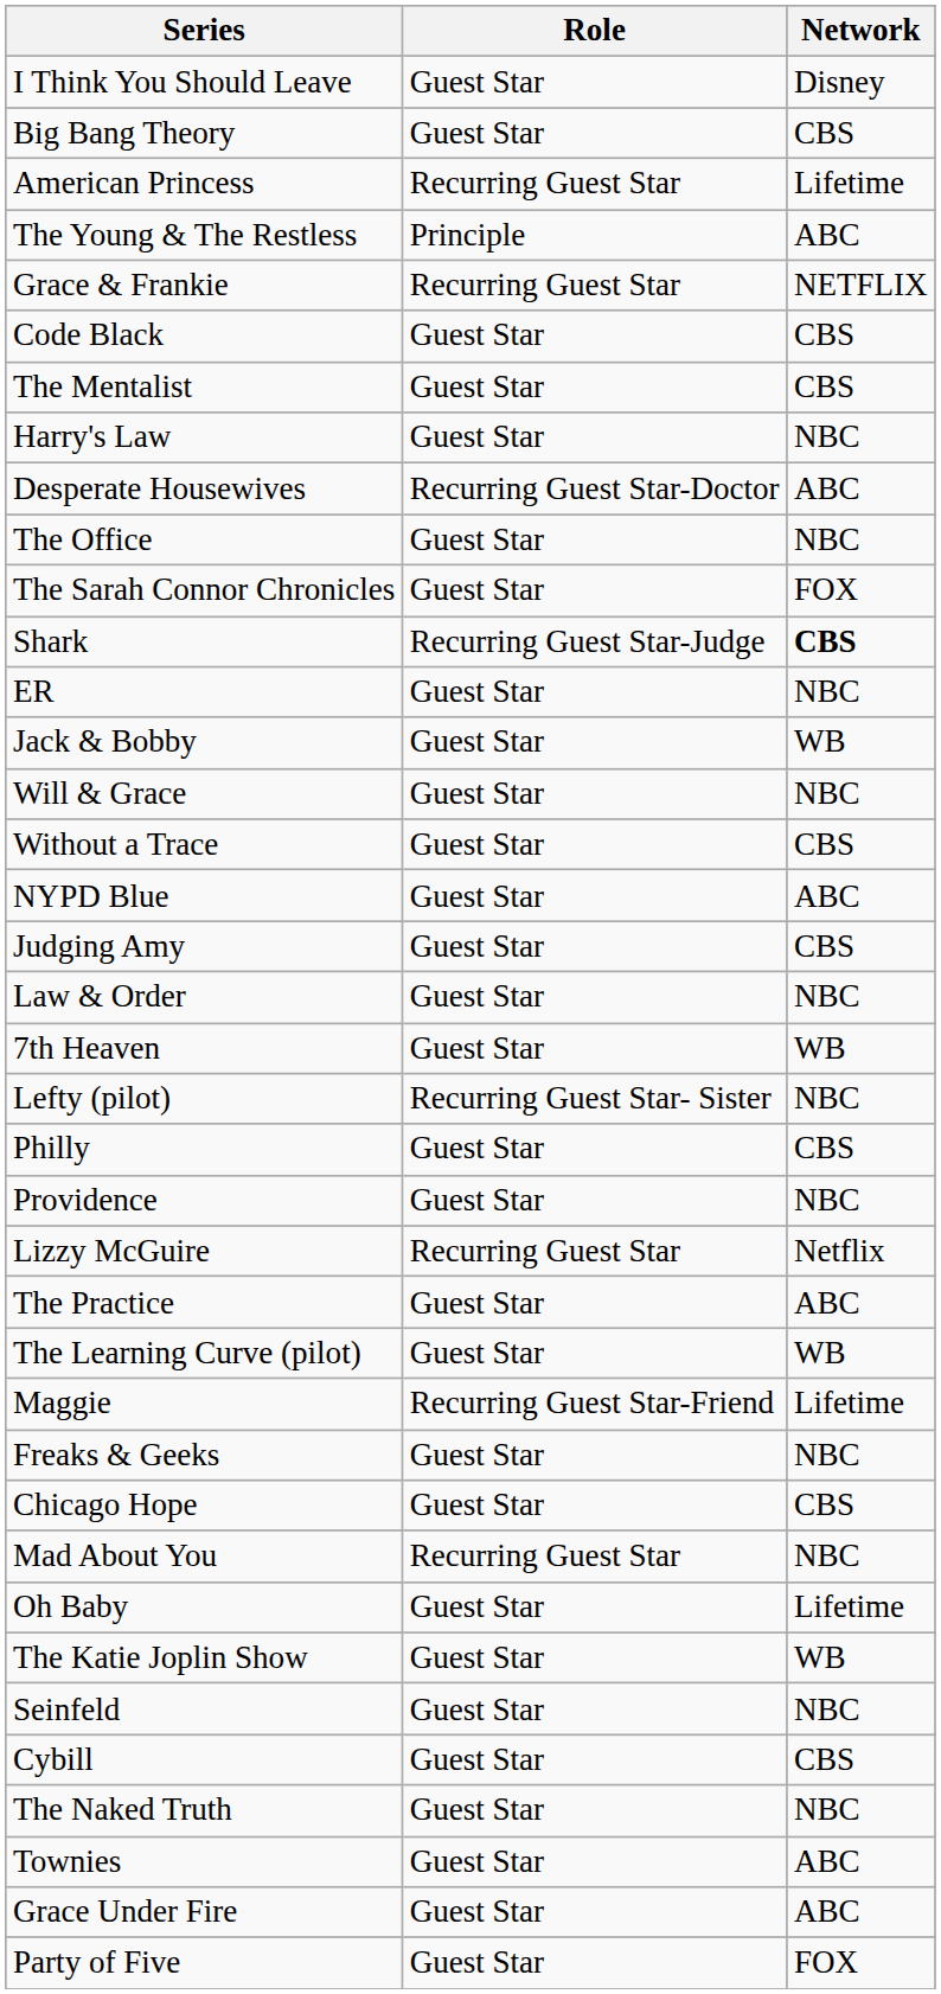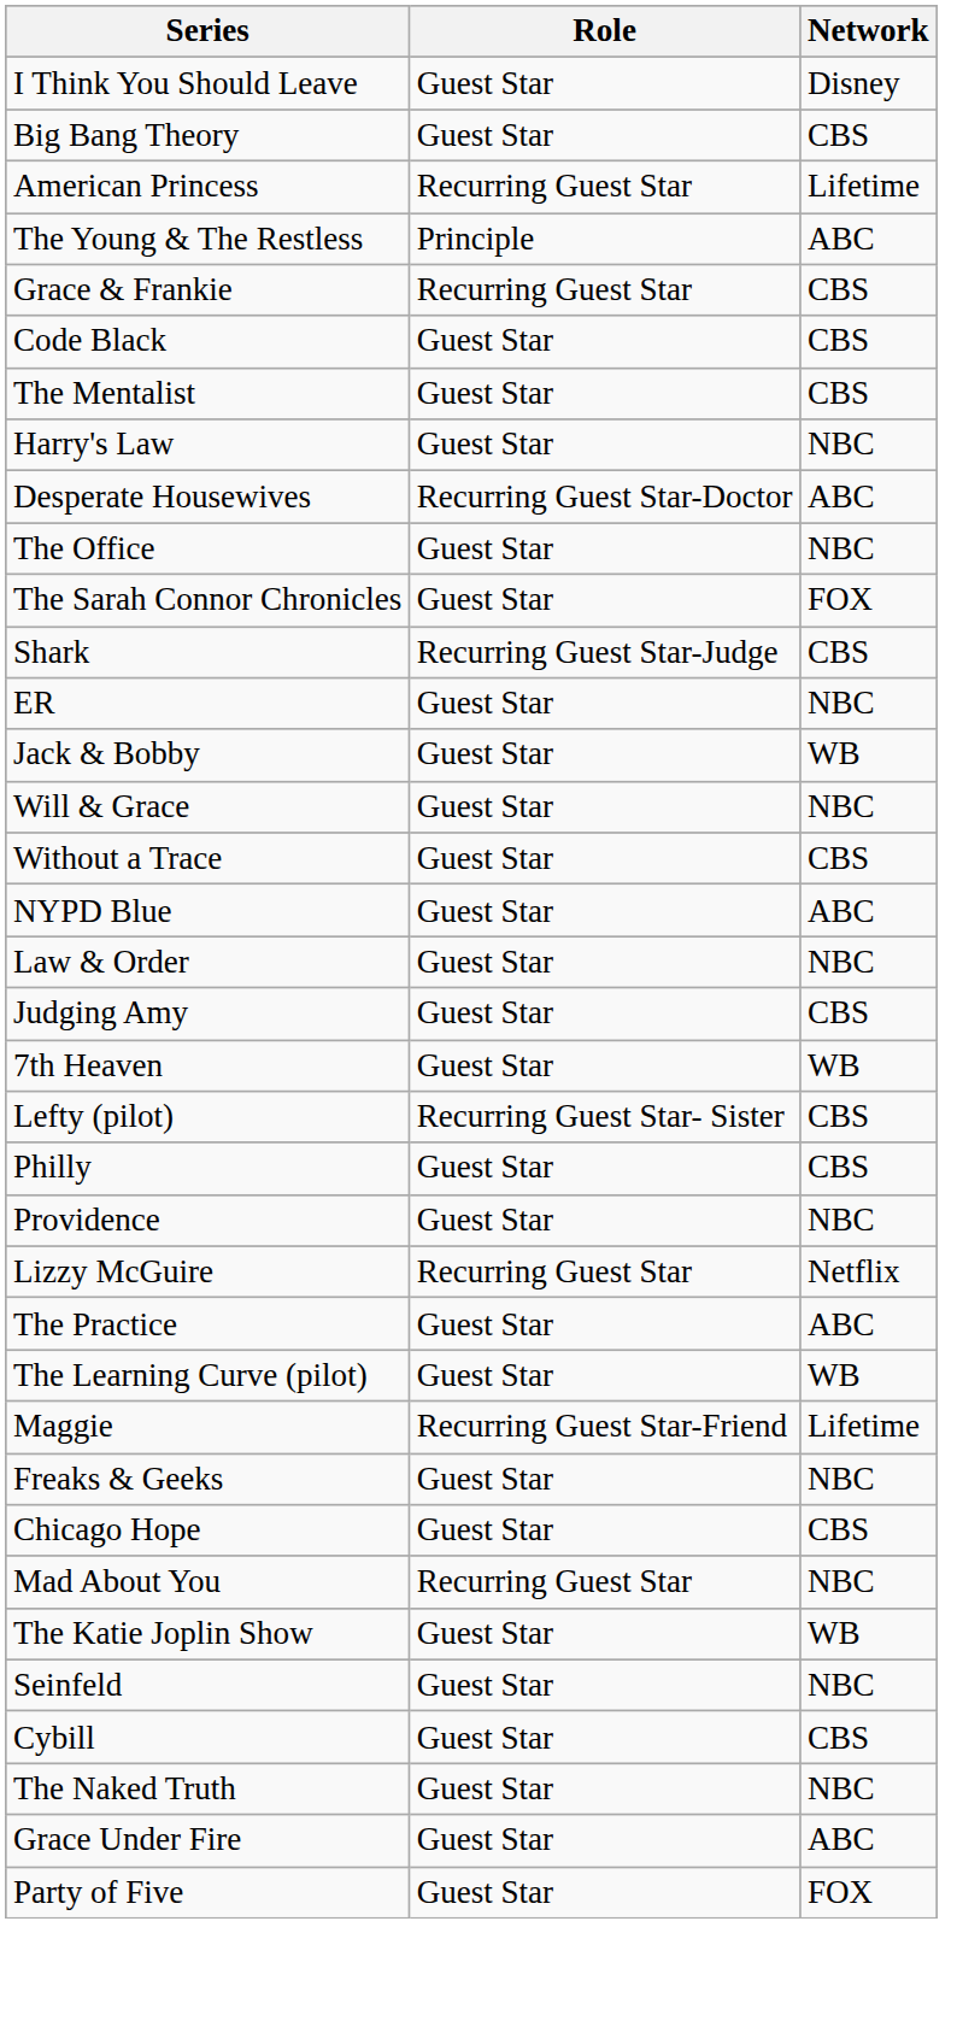Grace & Frankie | Network: NETFLIX -> CBS
Shark | Network: bold -> normal
rows swapped: Judging Amy <-> Law & Order
Lefty (pilot) | Network: NBC -> CBS
- row: Oh Baby | Guest Star | Lifetime
- row: Townies | Guest Star | ABC
